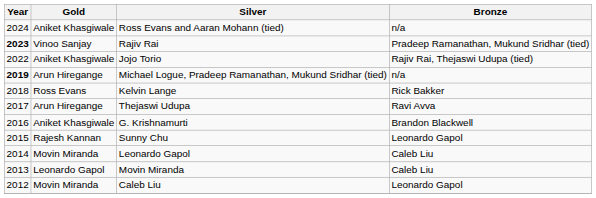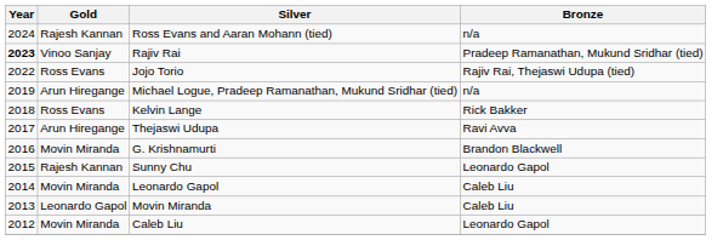Ross Evans and Aaran Mohann (tied) | Gold: Aniket Khasgiwale -> Rajesh Kannan
Jojo Torio | Gold: Aniket Khasgiwale -> Ross Evans
Michael Logue, Pradeep Ramanathan, Mukund Sridhar (tied) | Year: bold -> normal
G. Krishnamurti | Gold: Aniket Khasgiwale -> Movin Miranda
